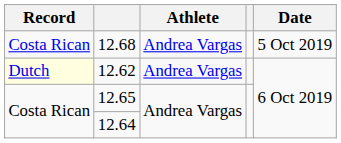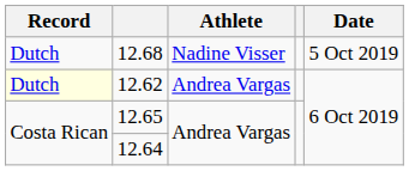12.68 | Record: Costa Rican -> Dutch
12.68 | Athlete: Andrea Vargas -> Nadine Visser
